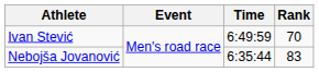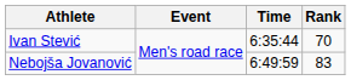Ivan Stević | Time: 6:49:59 -> 6:35:44
Nebojša Jovanović | Time: 6:35:44 -> 6:49:59
